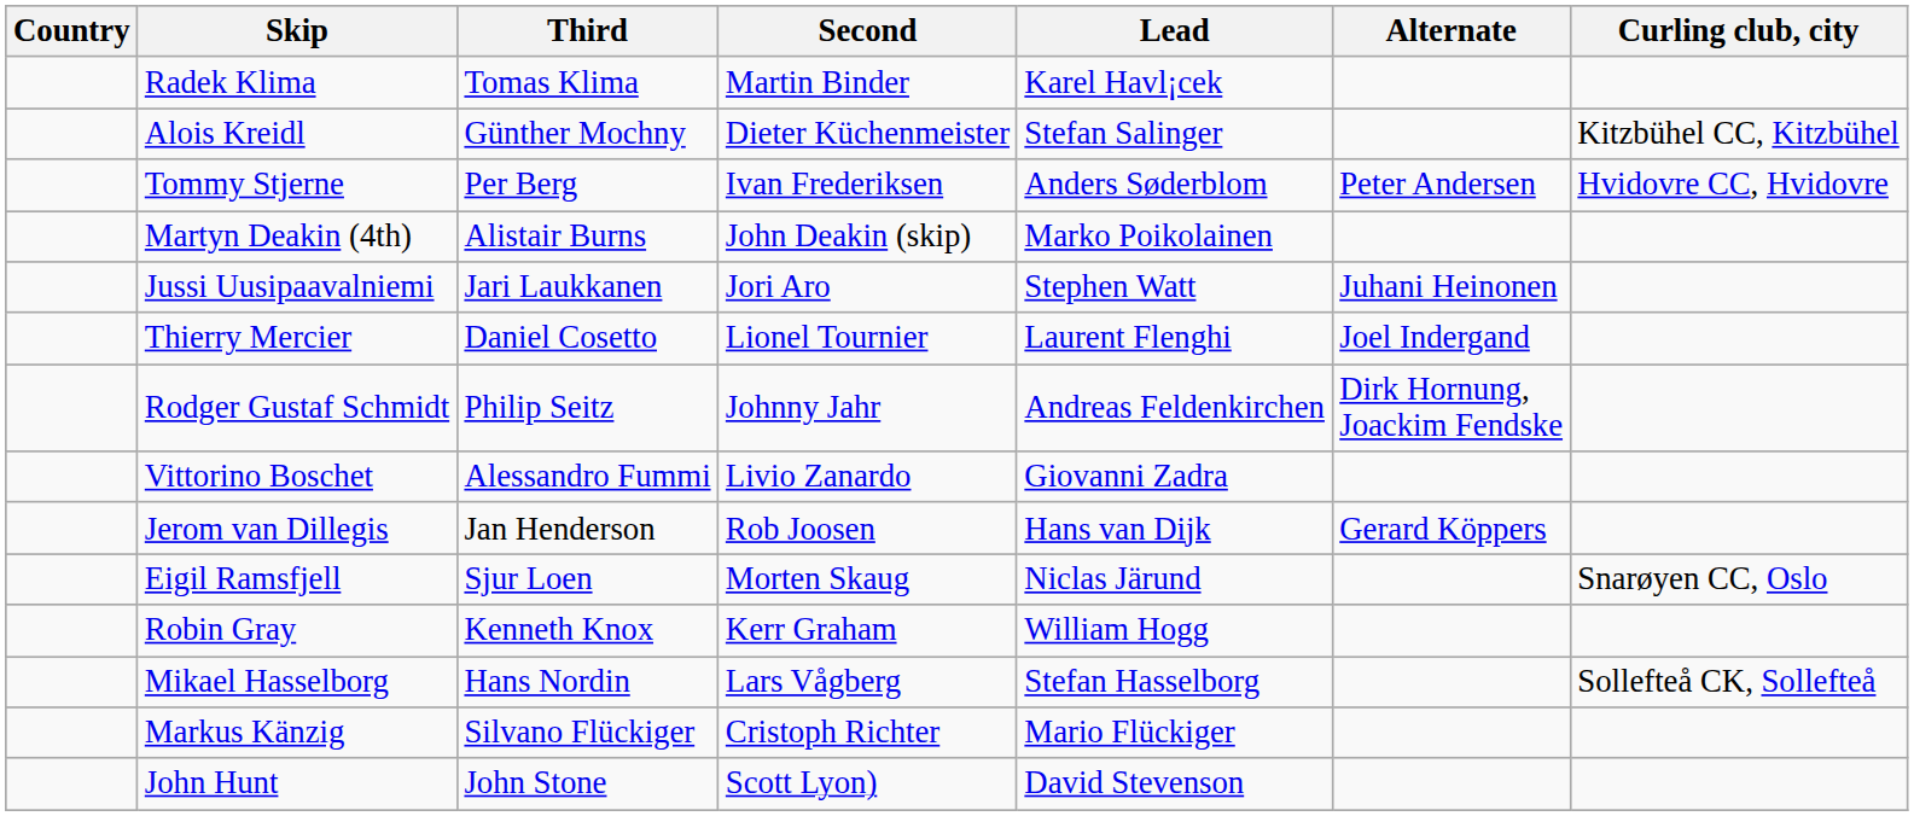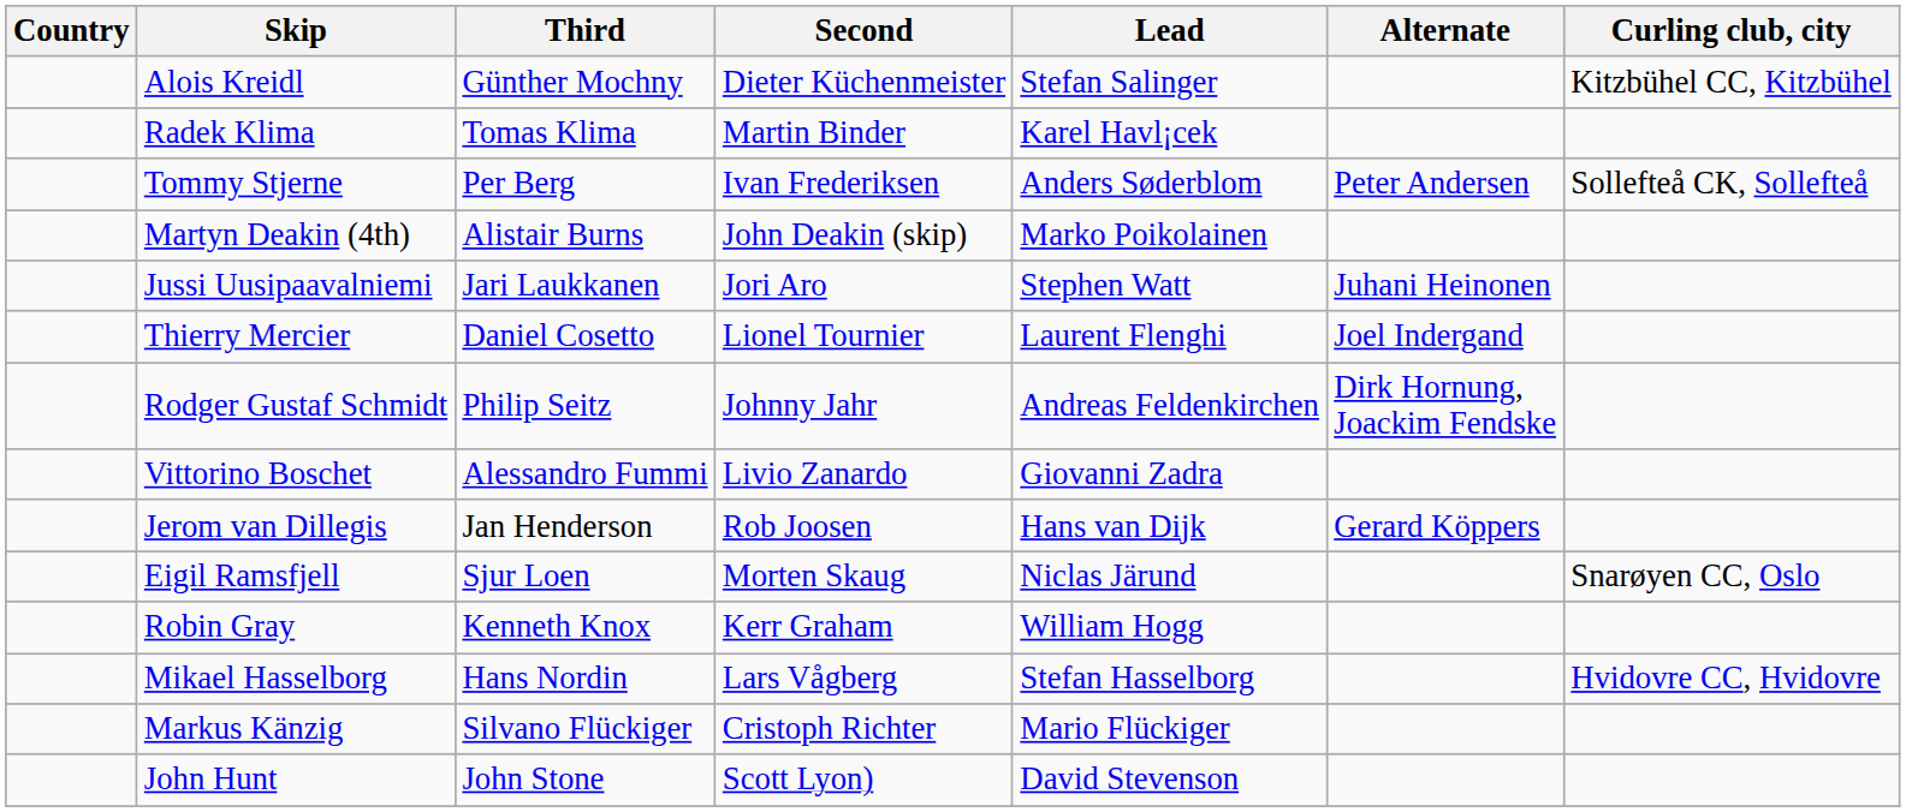rows swapped: Alois Kreidl <-> Radek Klima
Tommy Stjerne | Curling club, city: Hvidovre CC, Hvidovre -> Sollefteå CK, Sollefteå
Mikael Hasselborg | Curling club, city: Sollefteå CK, Sollefteå -> Hvidovre CC, Hvidovre
